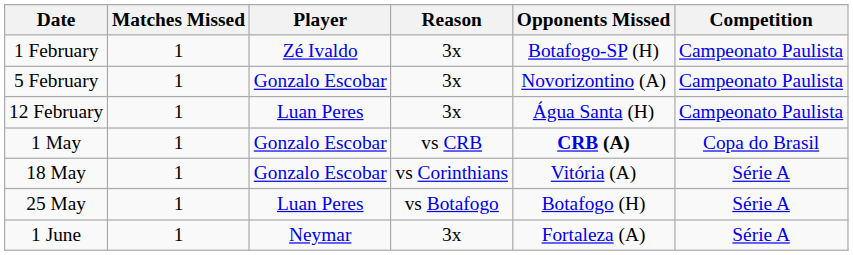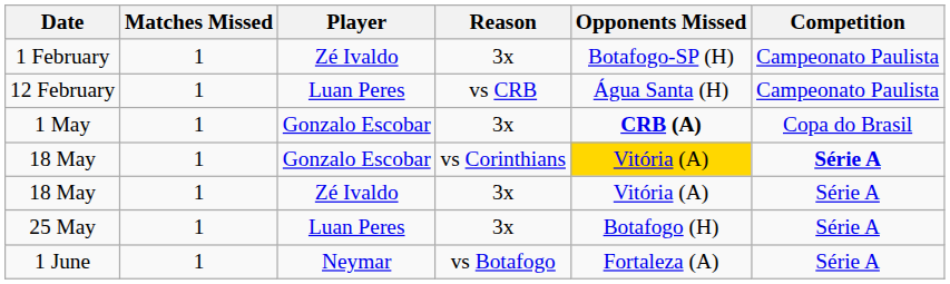- row: 5 February | 1 | Gonzalo Escobar | 3x | Novorizontino (A) | Campeonato Paulista
12 February | Reason: 3x -> vs CRB
1 May | Reason: vs CRB -> 3x
18 May / Gonzalo Escobar | Opponents Missed: no background -> gold background
18 May / Gonzalo Escobar | Competition: normal -> bold
+ row: 18 May | 1 | Zé Ivaldo | 3x | Vitória (A) | Série A
25 May | Reason: vs Botafogo -> 3x
1 June | Reason: 3x -> vs Botafogo
